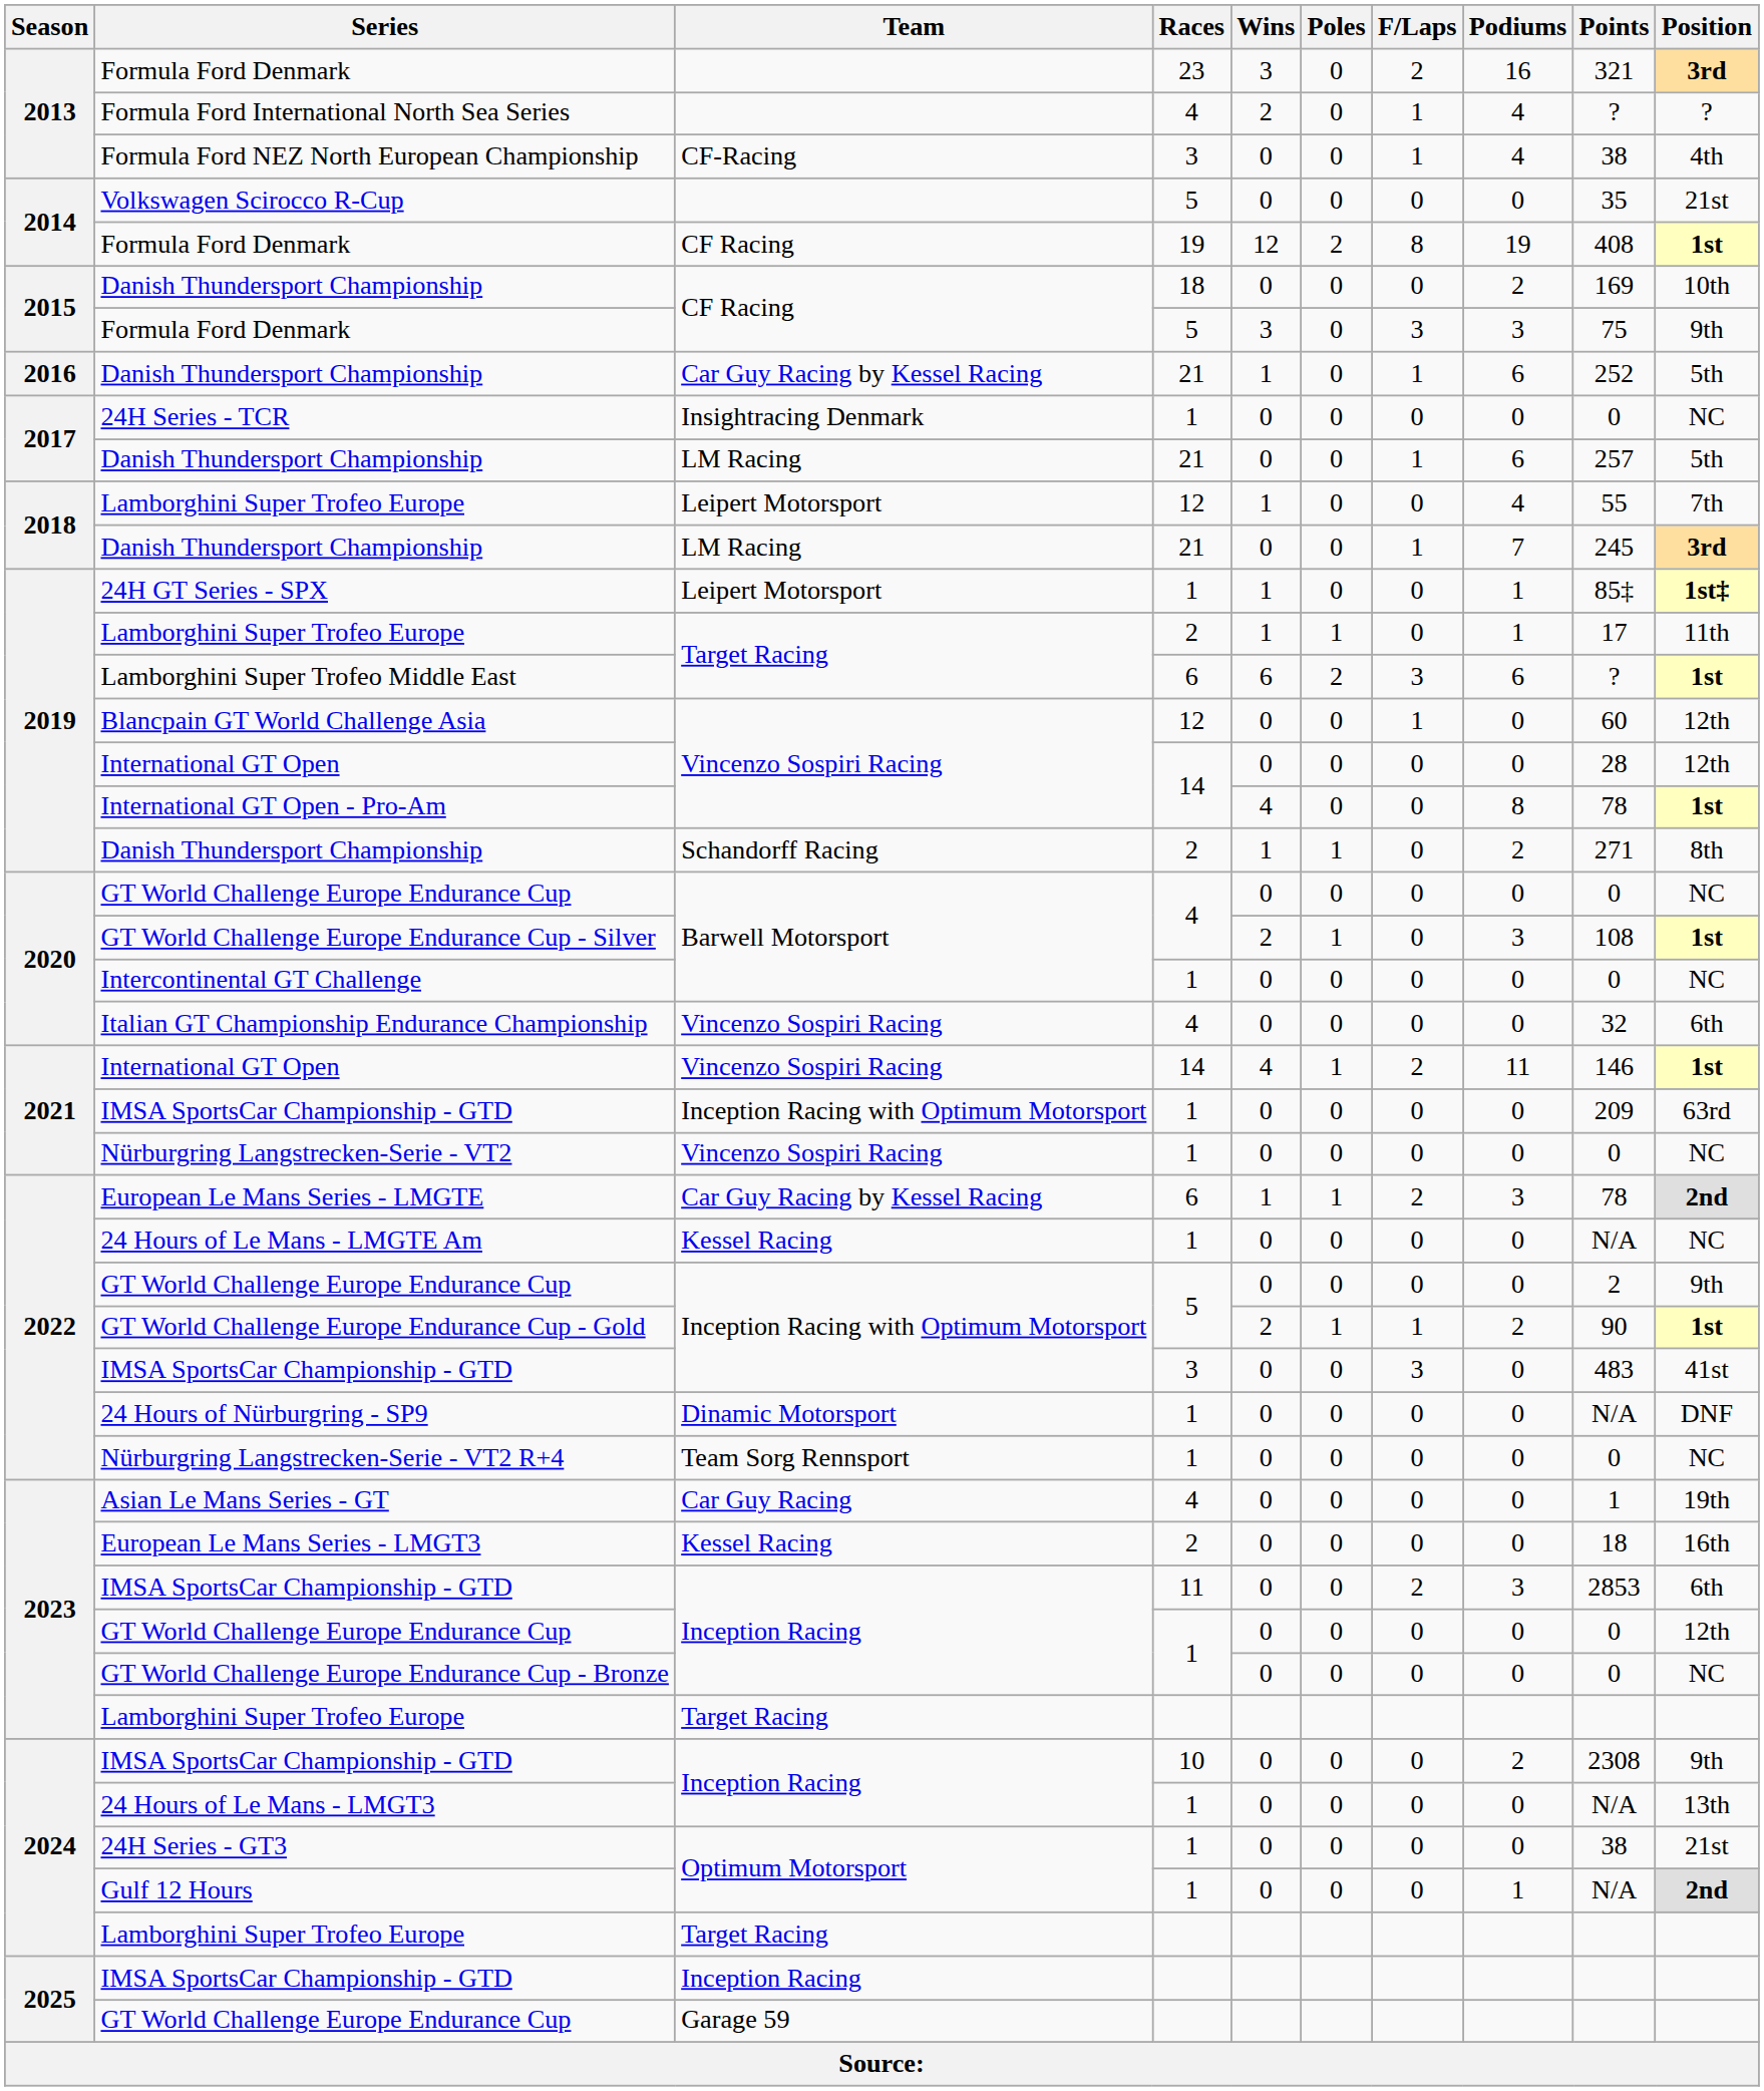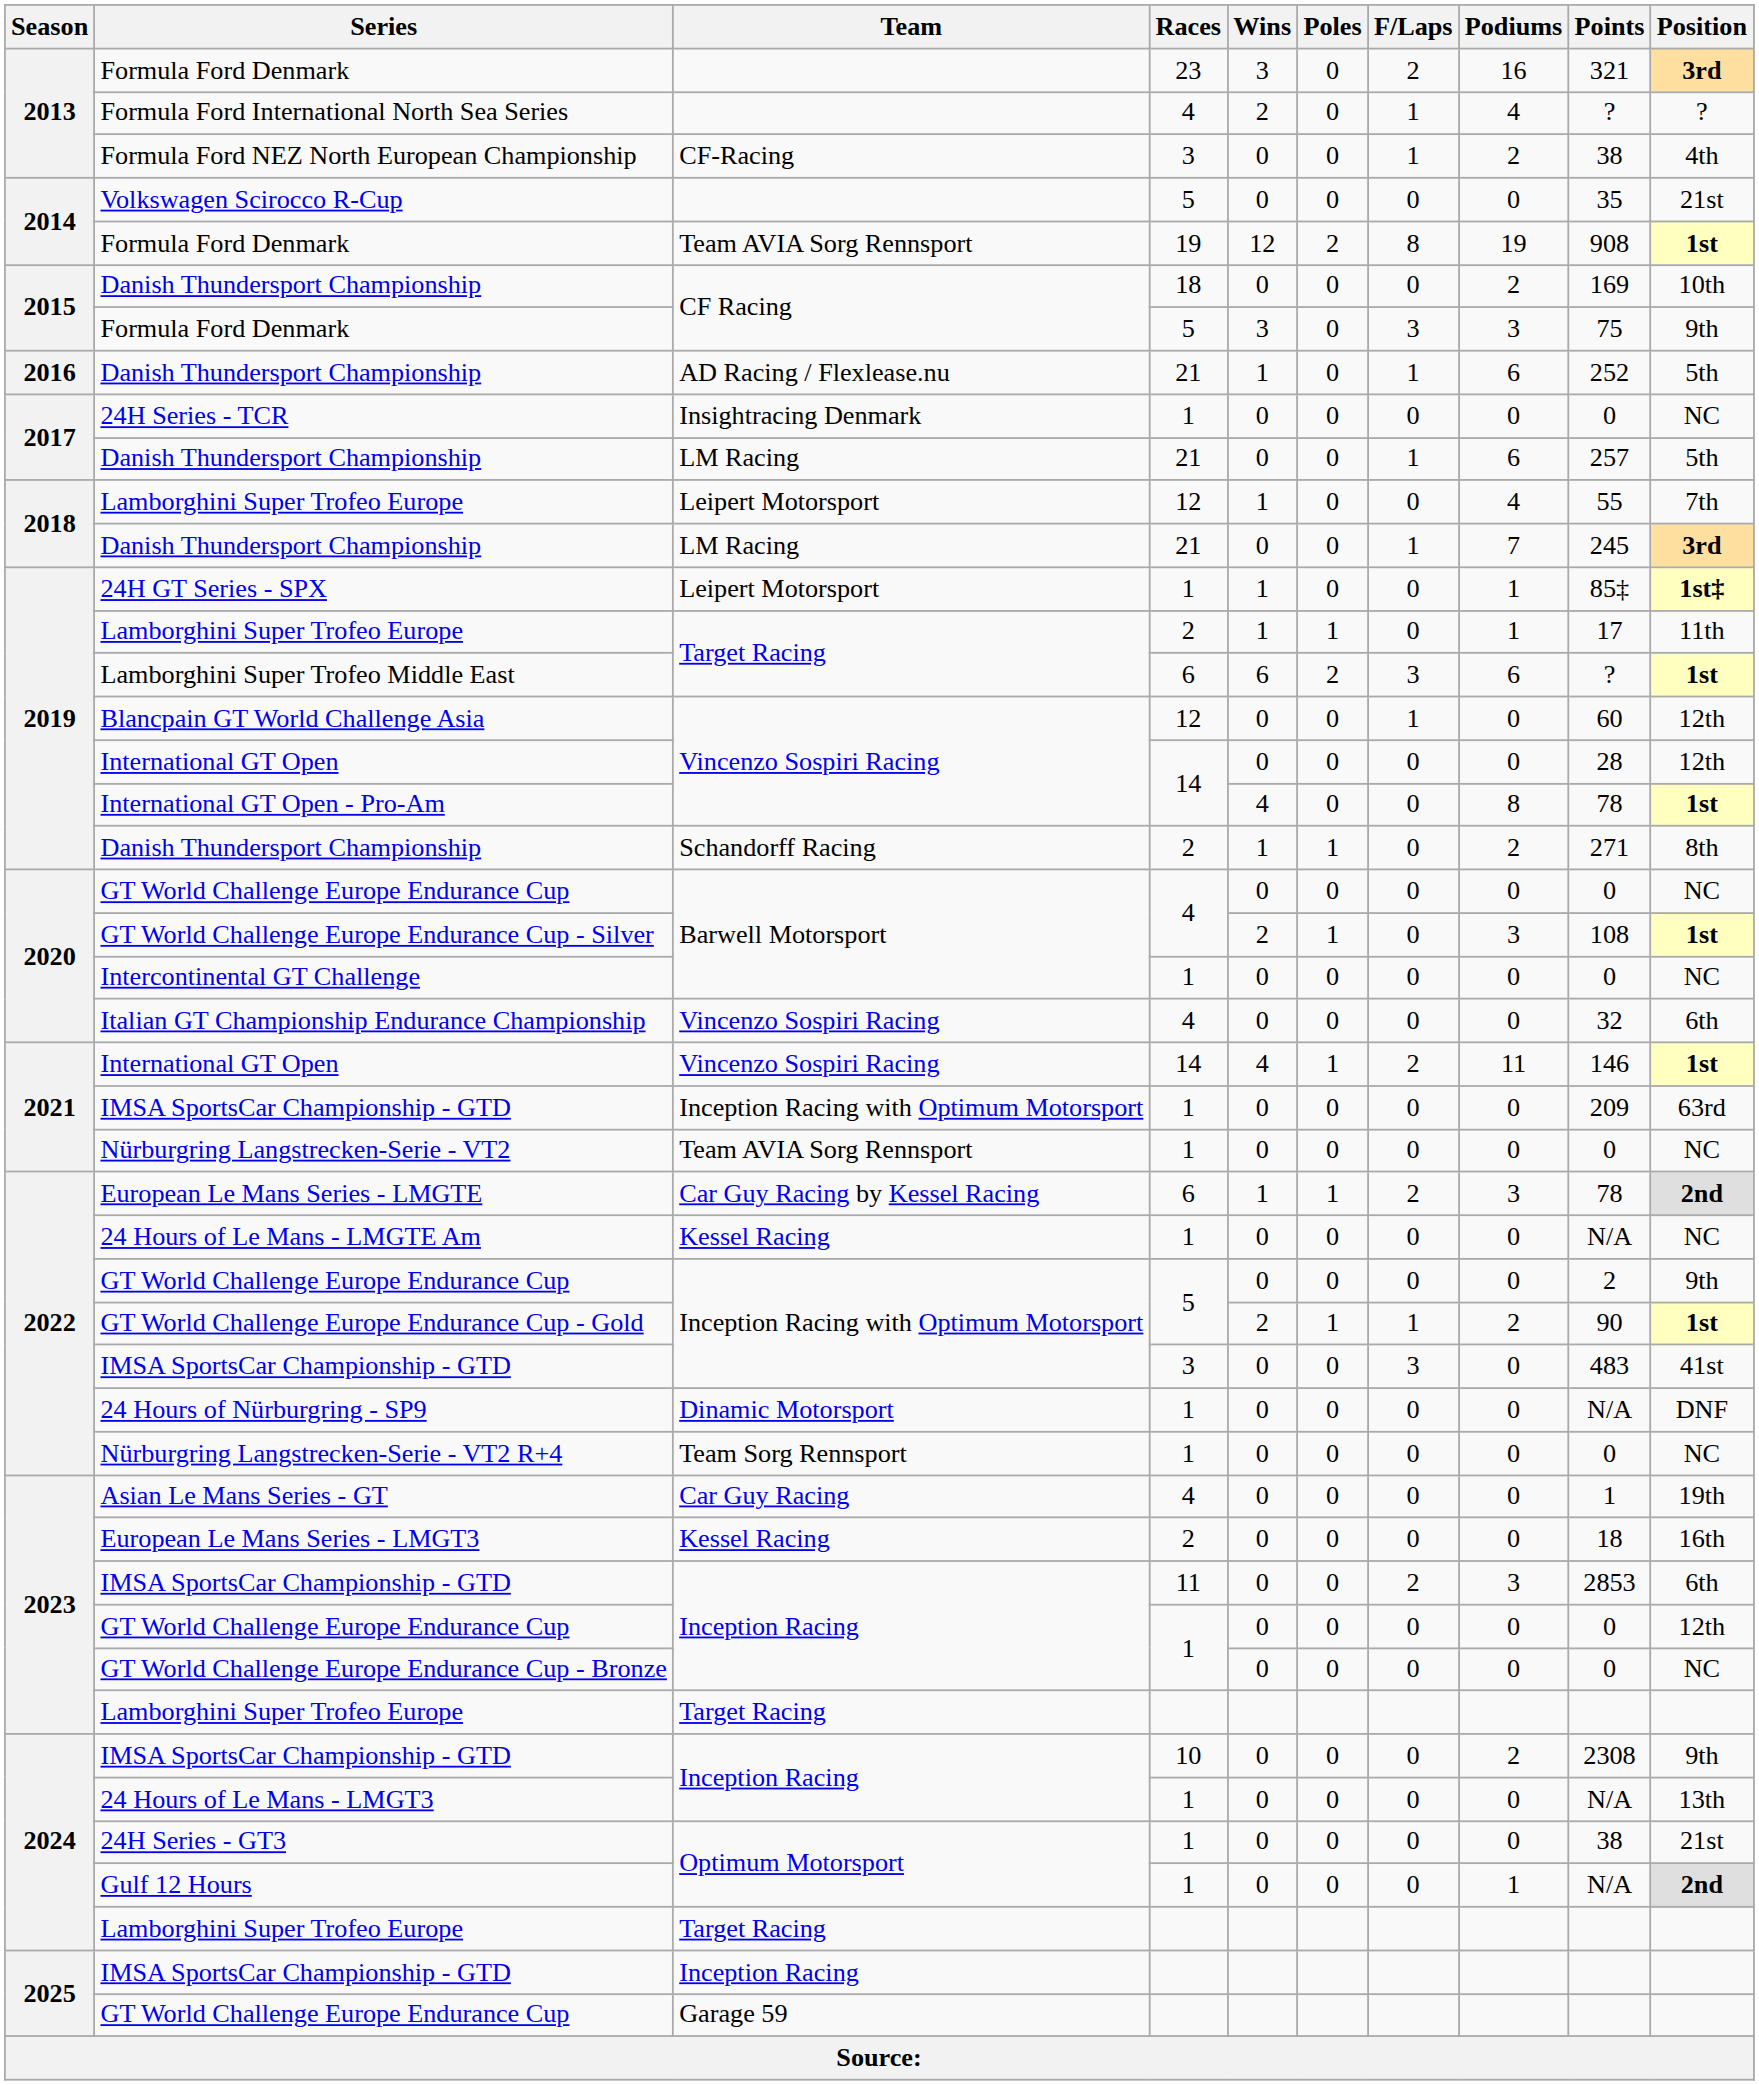Formula Ford NEZ North European Championship | Podiums: 4 -> 2
2014 / Formula Ford Denmark | Team: CF Racing -> Team AVIA Sorg Rennsport
2014 / Formula Ford Denmark | Points: 408 -> 908
2016 / Danish Thundersport Championship | Team: Car Guy Racing by Kessel Racing -> AD Racing / Flexlease.nu
Nürburgring Langstrecken-Serie - VT2 | Team: Vincenzo Sospiri Racing -> Team AVIA Sorg Rennsport
